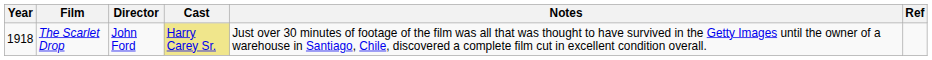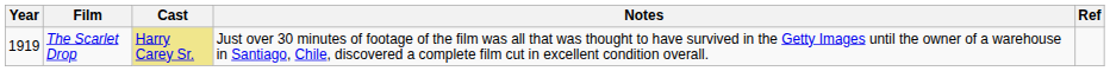- column: Director | John Ford
The Scarlet Drop | Year: 1918 -> 1919
